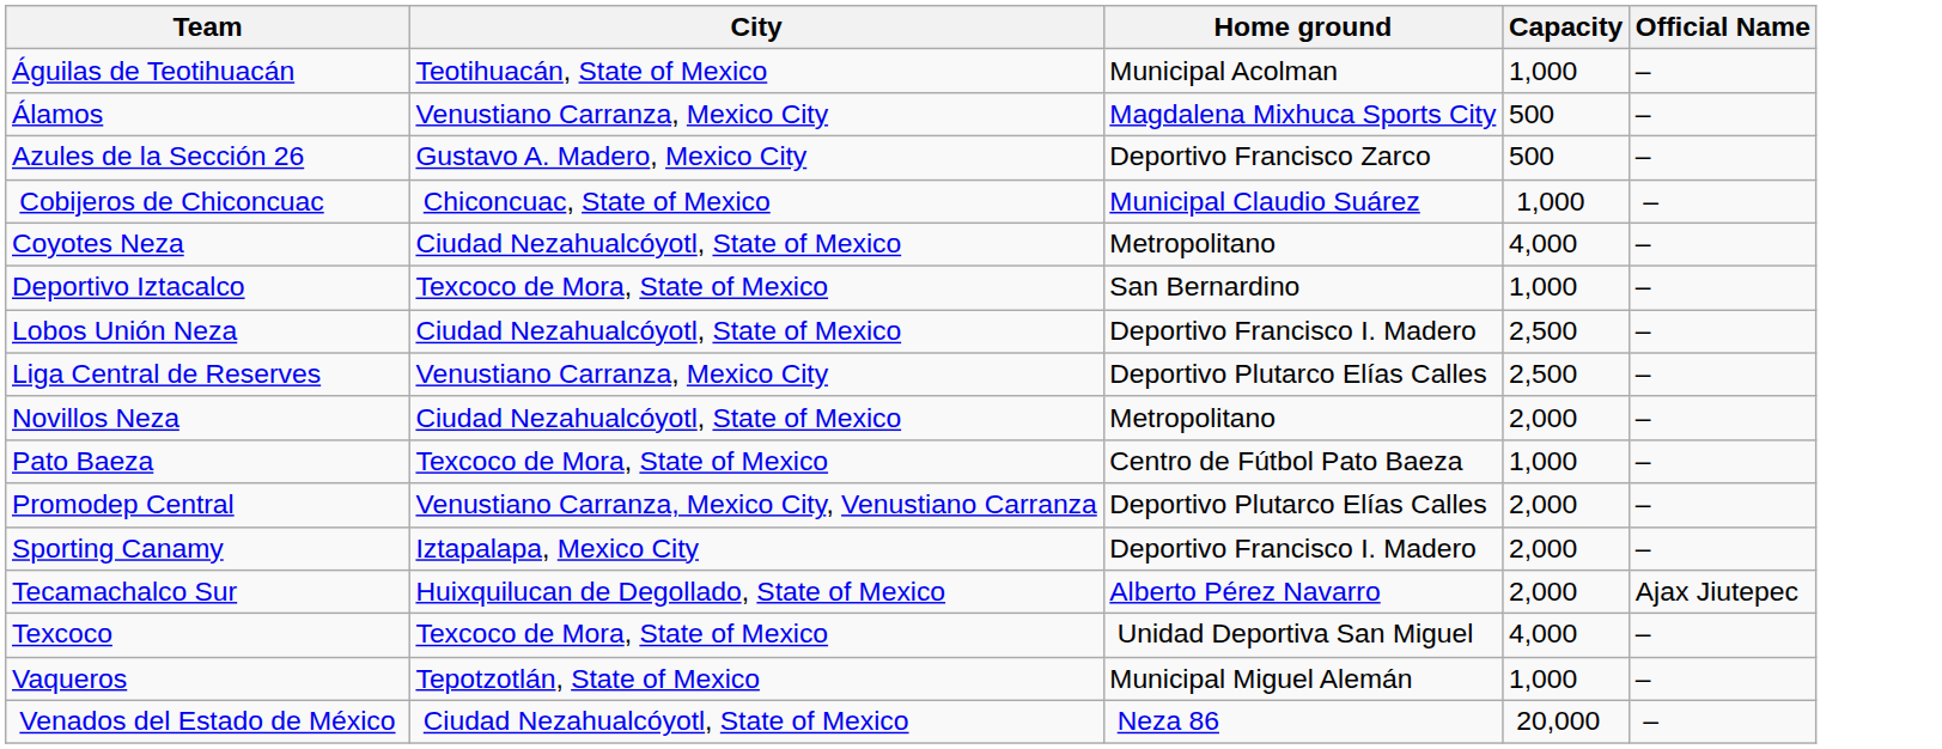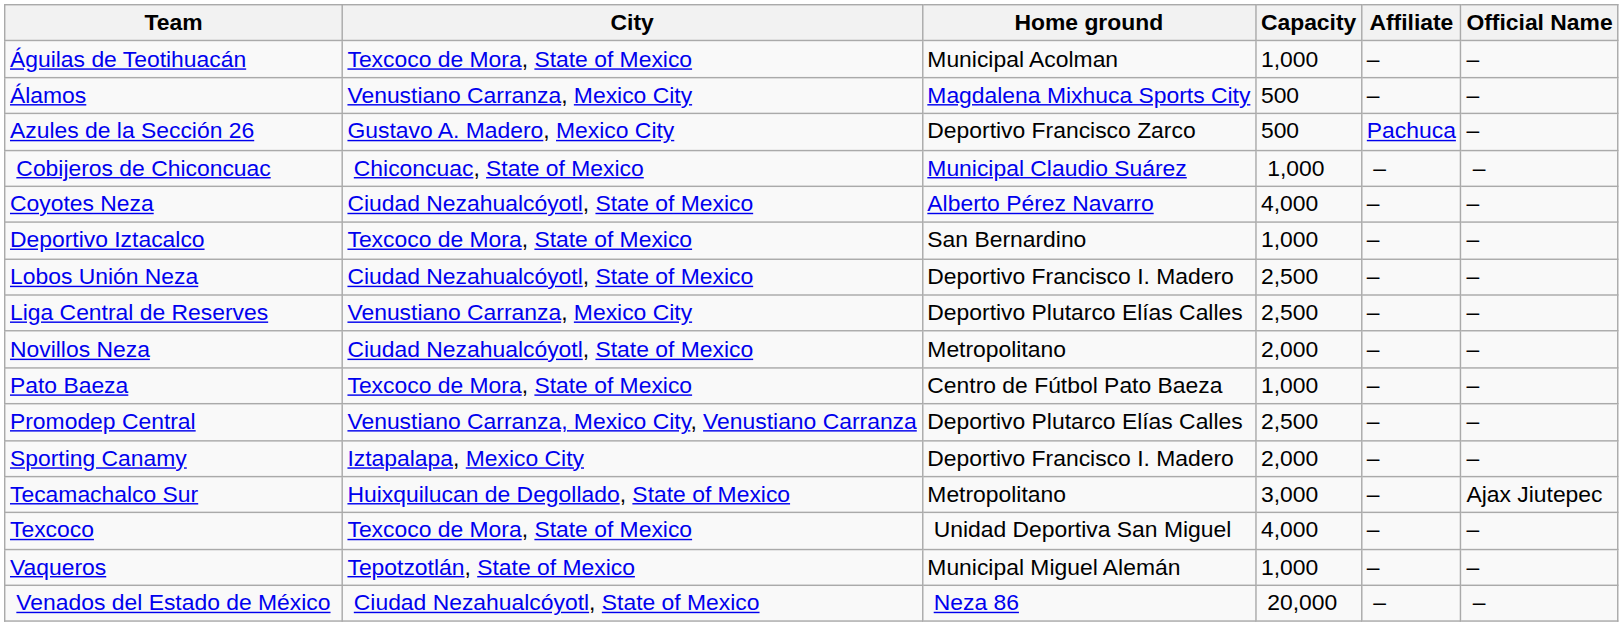+ column: Affiliate | – | – | Pachuca | – | – | – | – | – | – | – | – | – | – | – | – | –
Águilas de Teotihuacán | City: Teotihuacán, State of Mexico -> Texcoco de Mora, State of Mexico
Coyotes Neza | Home ground: Metropolitano -> Alberto Pérez Navarro
Promodep Central | Capacity: 2,000 -> 2,500
Tecamachalco Sur | Home ground: Alberto Pérez Navarro -> Metropolitano
Tecamachalco Sur | Capacity: 2,000 -> 3,000
